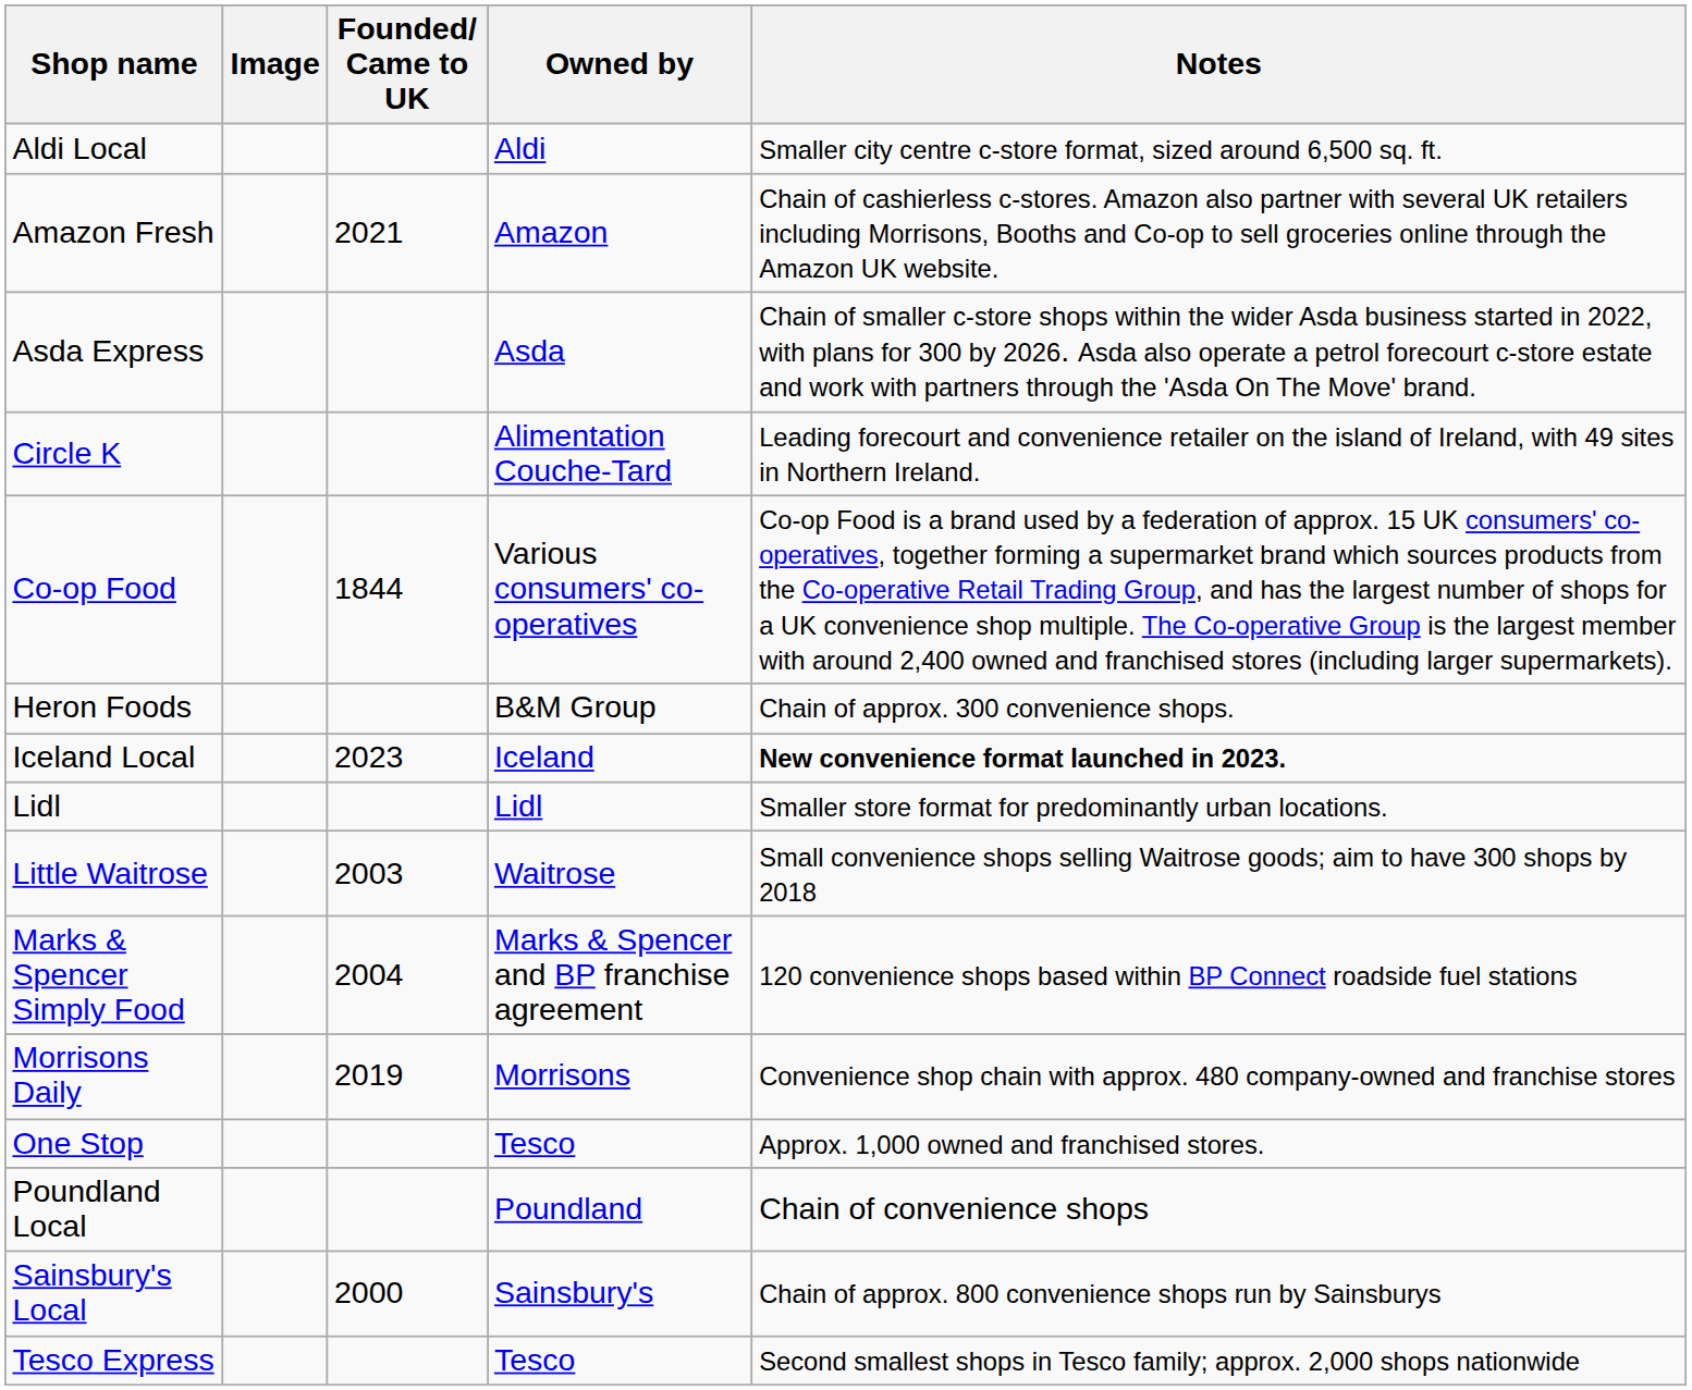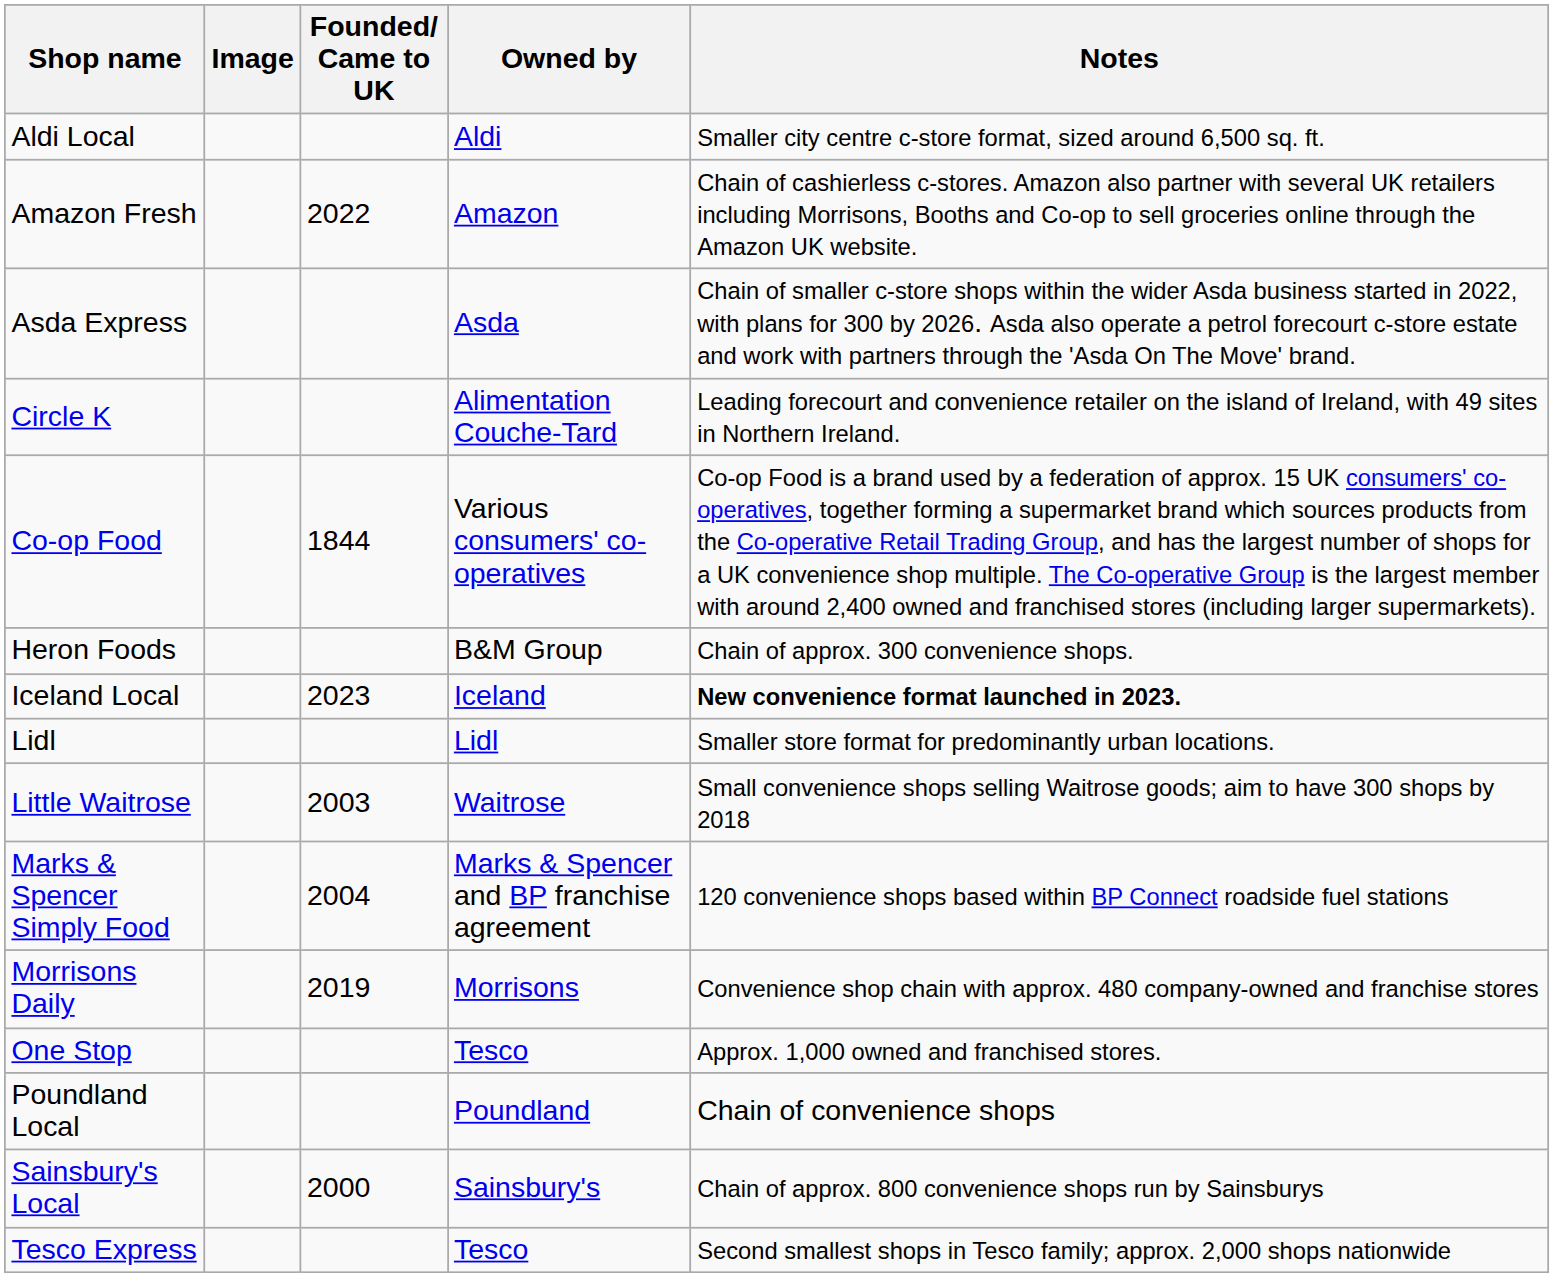Amazon Fresh | Founded/ Came to UK: 2021 -> 2022
